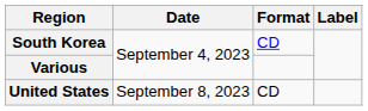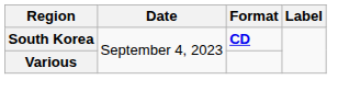South Korea | Format: normal -> bold
- row: United States | September 8, 2023 | CD
